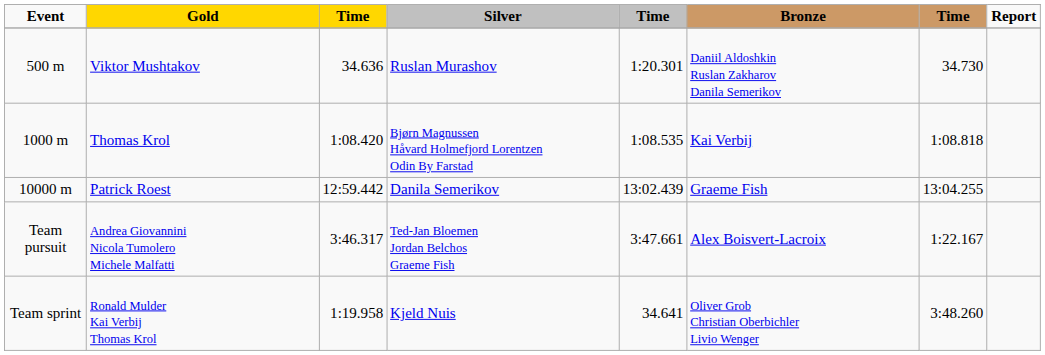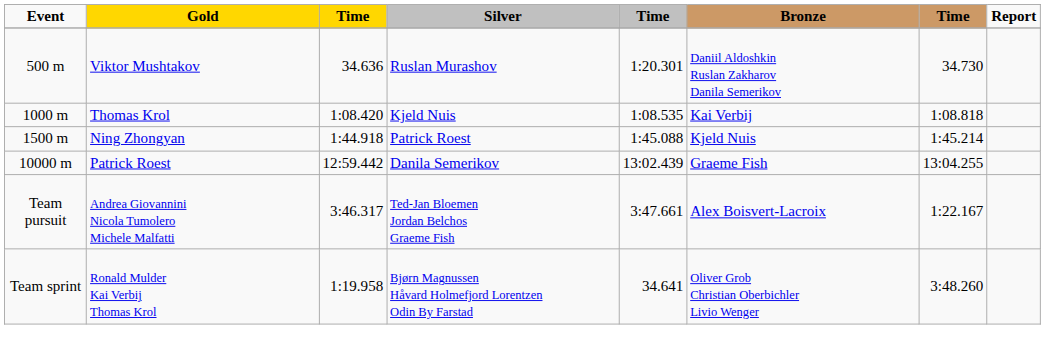Thomas Krol | Silver: Bjørn Magnussen Håvard Holmefjord Lorentzen Odin By Farstad -> Kjeld Nuis
+ row: 1500 m | Ning Zhongyan | 1:44.918 | Patrick Roest | 1:45.088 | Kjeld Nuis | 1:45.214
Ronald Mulder Kai Verbij Thomas Krol | Silver: Kjeld Nuis -> Bjørn Magnussen Håvard Holmefjord Lorentzen Odin By Farstad
